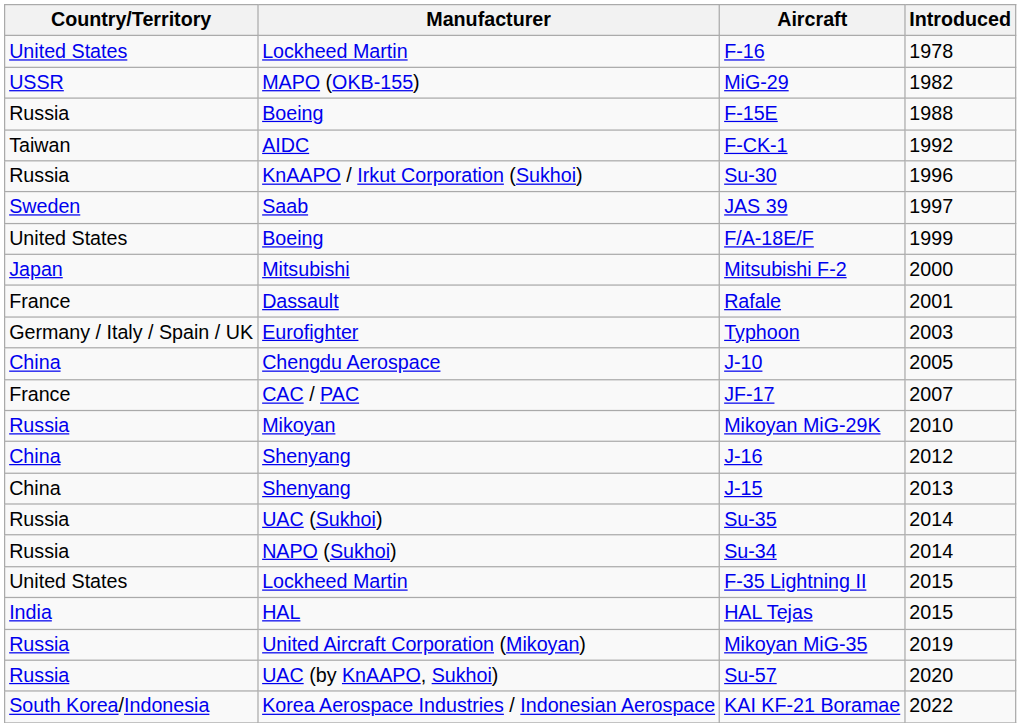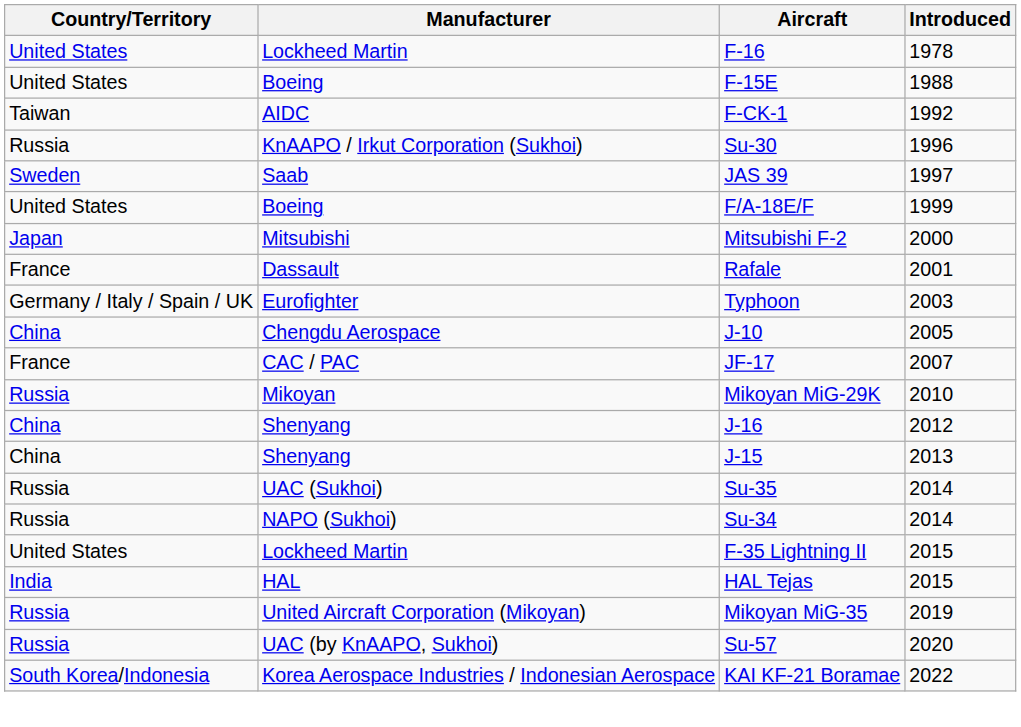- row: USSR | MAPO (OKB-155) | MiG-29 | 1982
F-15E | Country/Territory: Russia -> United States
